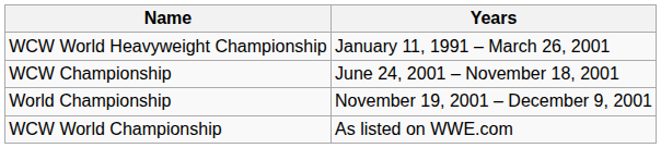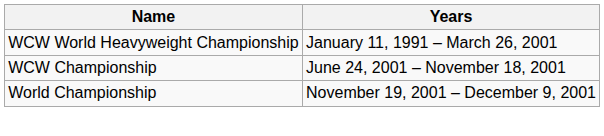- row: WCW World Championship | As listed on WWE.com
